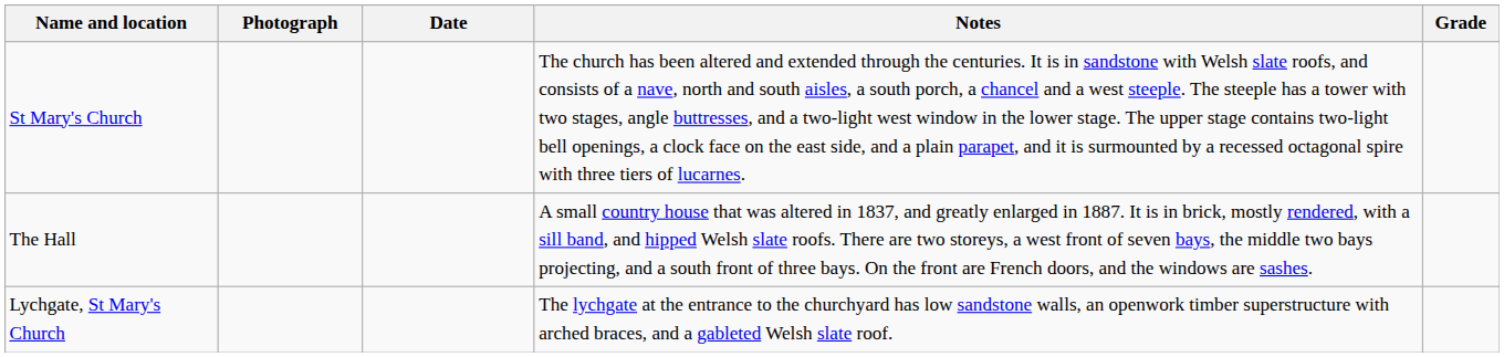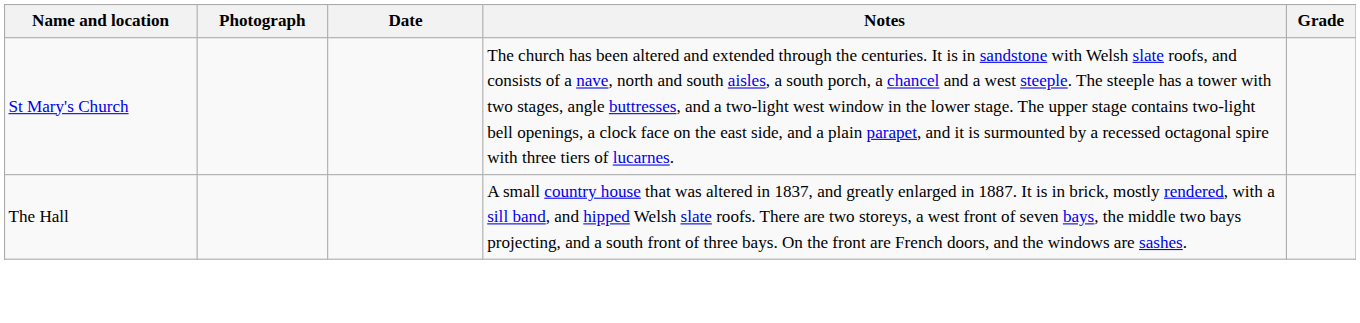- row: Lychgate, St Mary's Church | The lychgate at the entrance to the churchyard has low sandstone walls, an openwork timber superstructure with arched braces, and a gableted Welsh slate roof.
